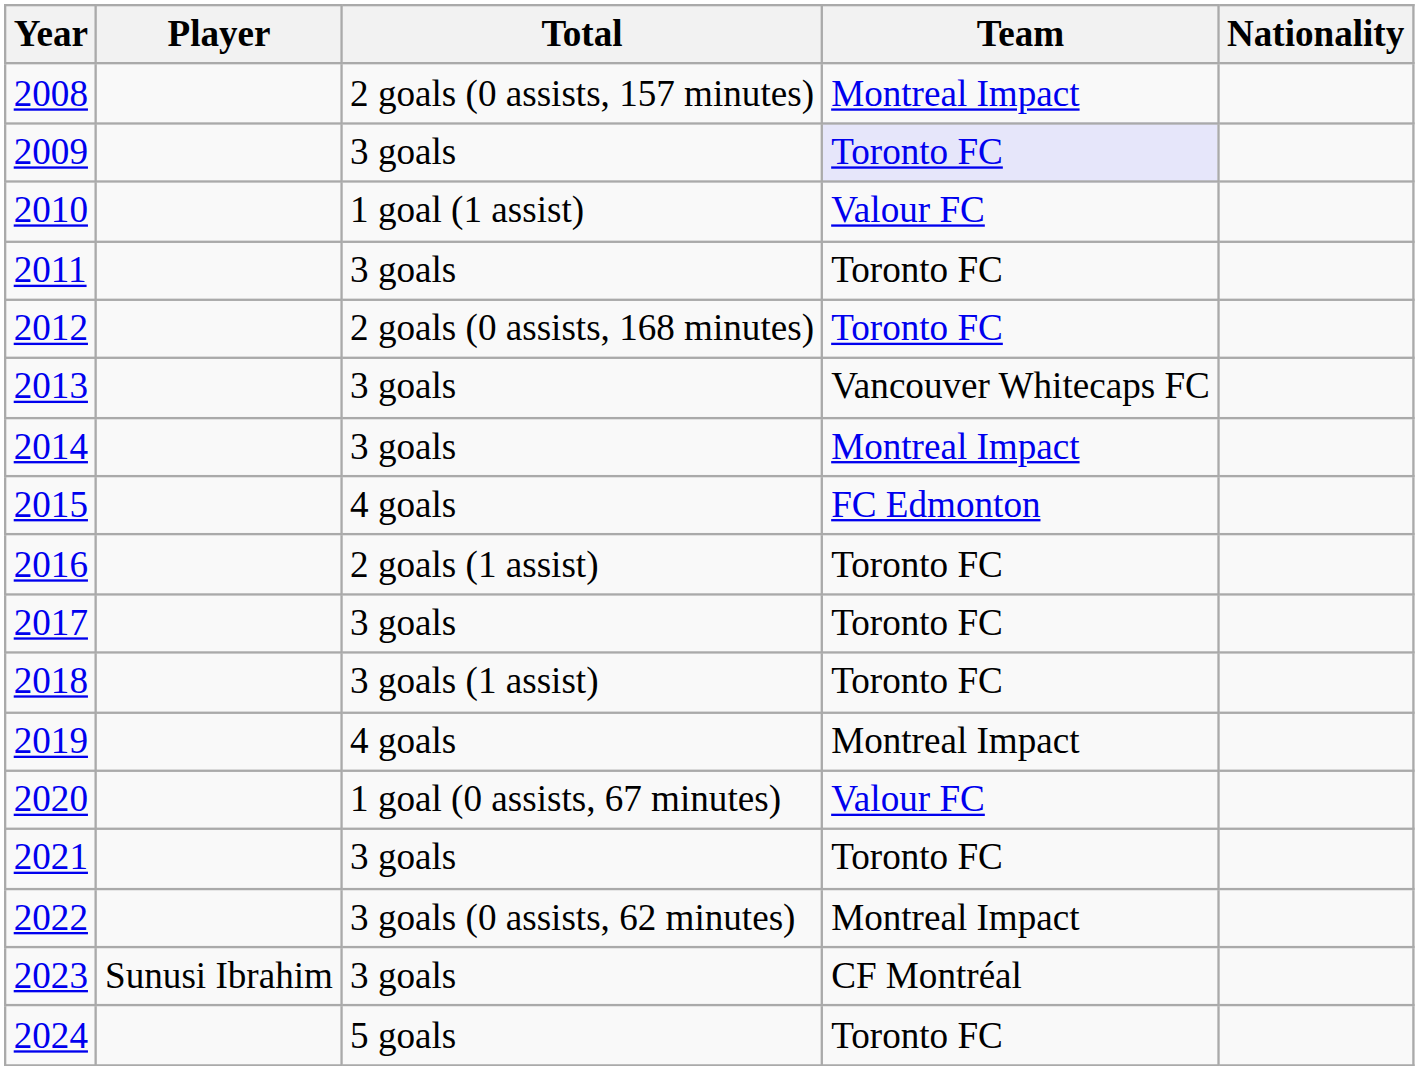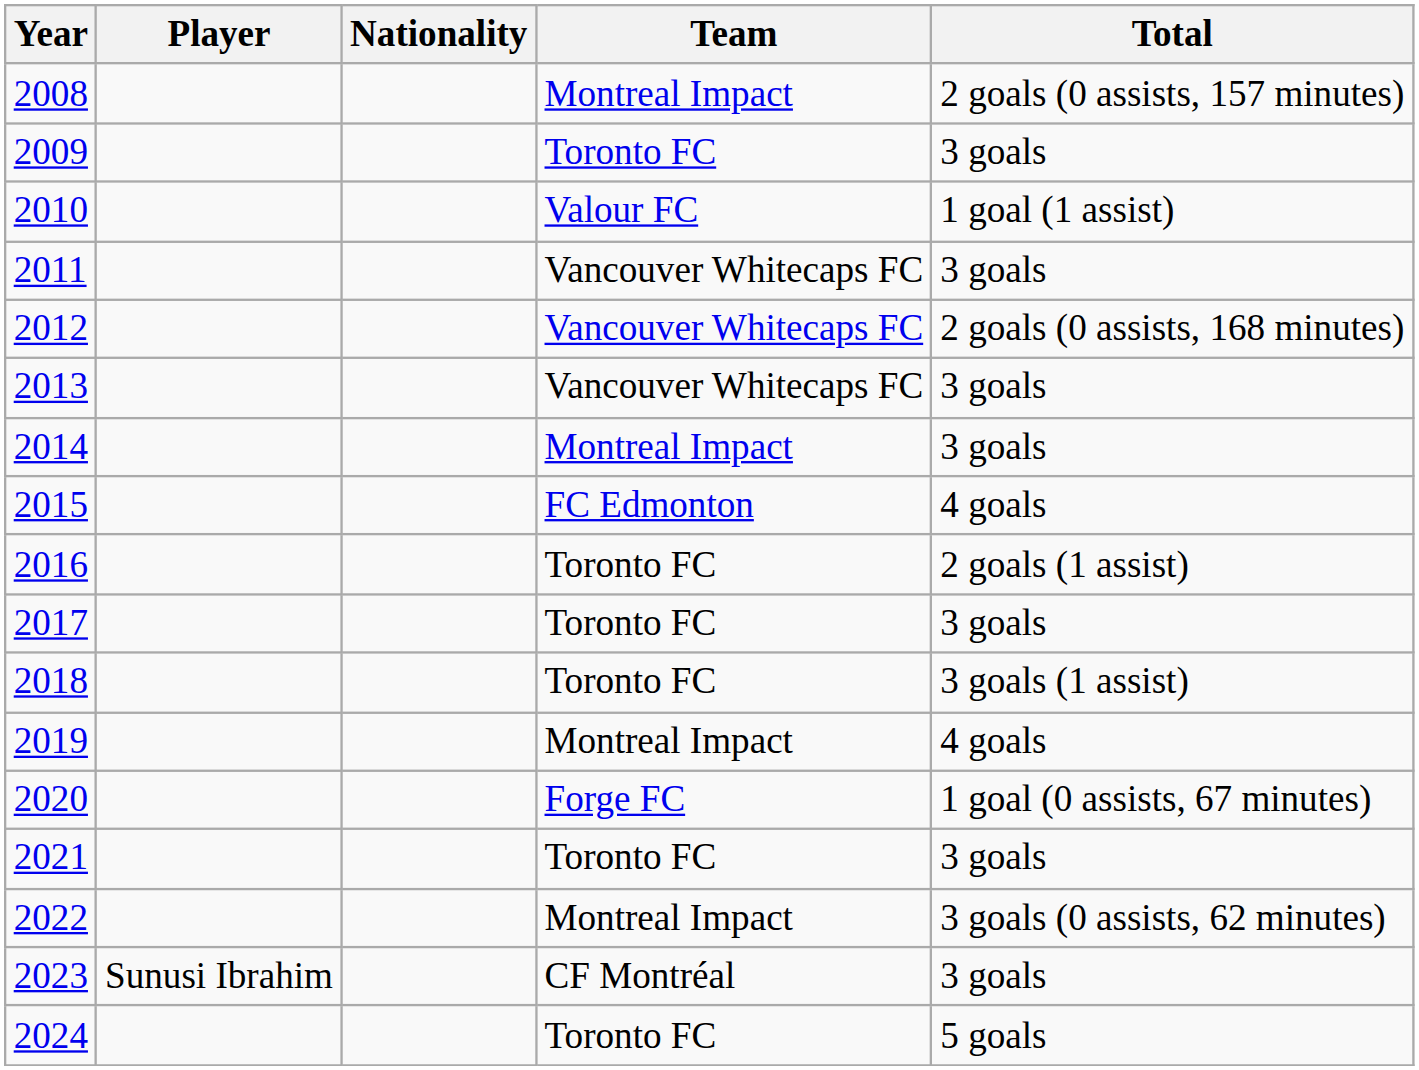columns swapped: Nationality <-> Total
2009 | Team: lavender background -> no background
2011 | Team: Toronto FC -> Vancouver Whitecaps FC
2012 | Team: Toronto FC -> Vancouver Whitecaps FC
2020 | Team: Valour FC -> Forge FC
